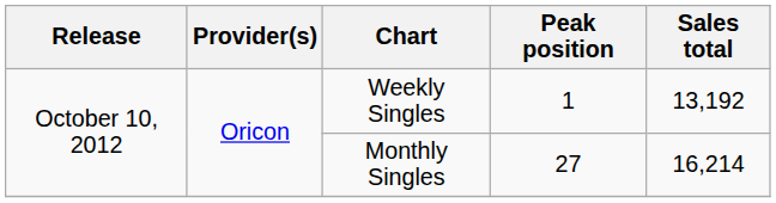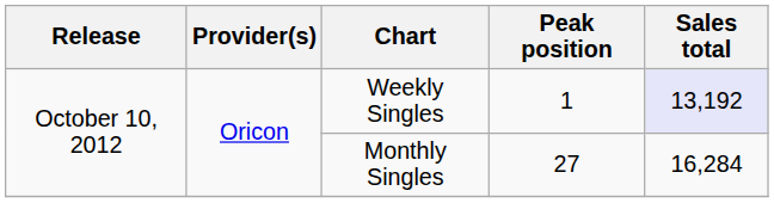Weekly Singles | Sales total: no background -> lavender background
Monthly Singles | Sales total: 16,214 -> 16,284
